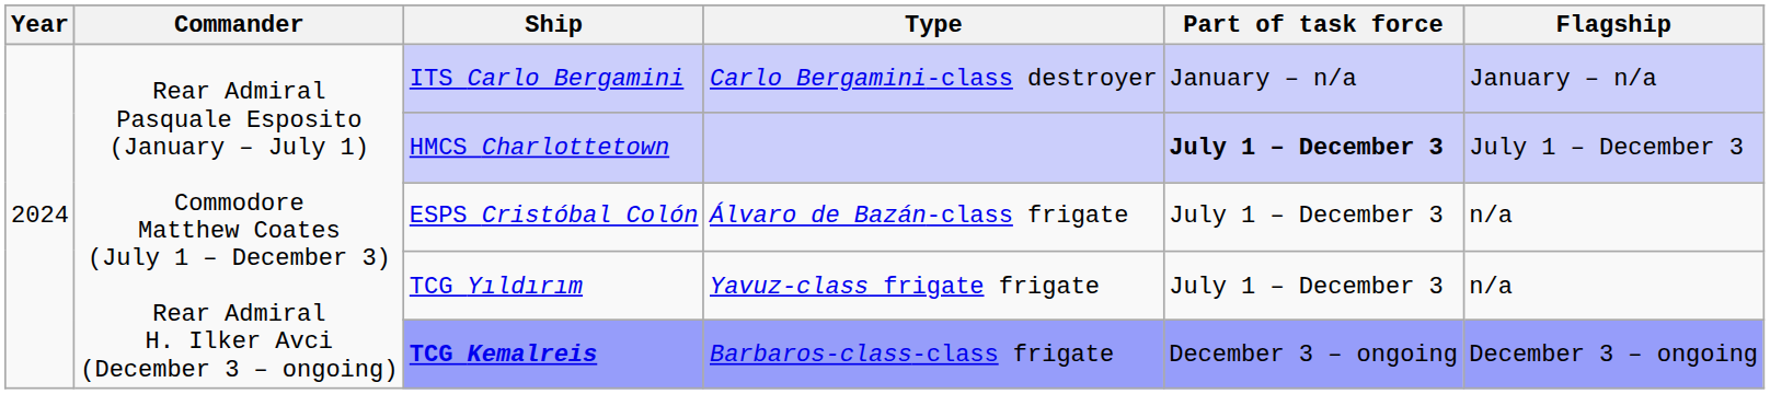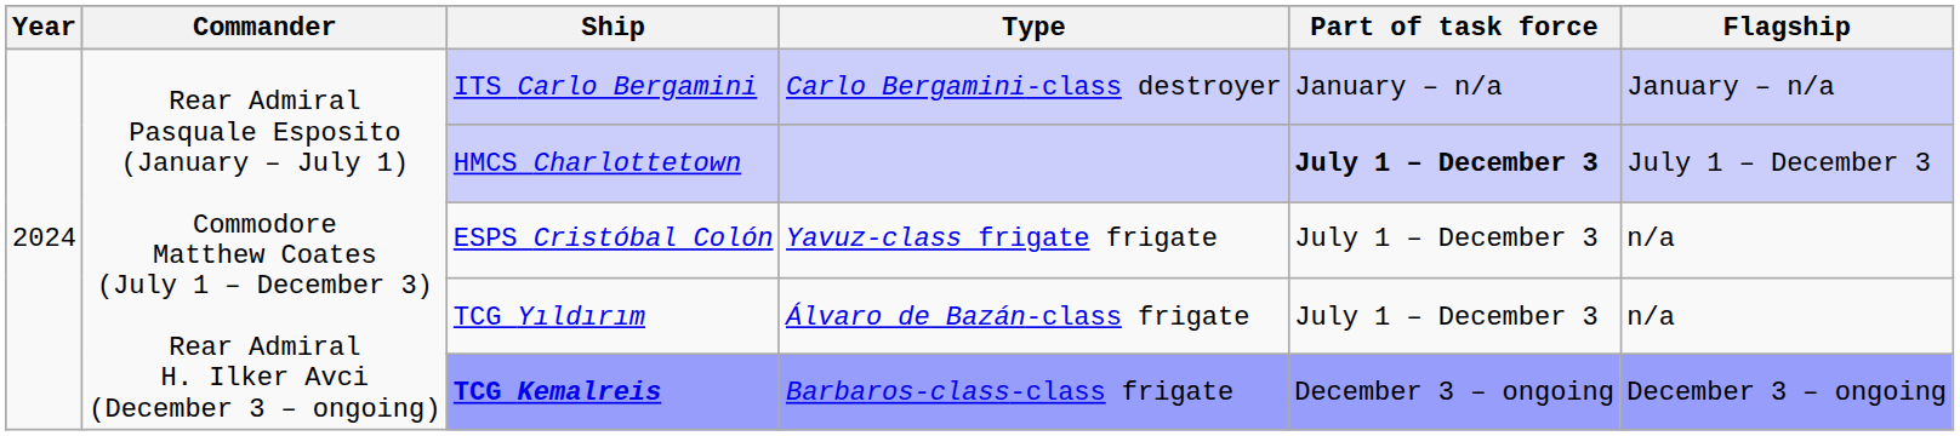ESPS Cristóbal Colón | Type: Álvaro de Bazán-class frigate -> Yavuz-class frigate frigate
TCG Yıldırım | Type: Yavuz-class frigate frigate -> Álvaro de Bazán-class frigate
